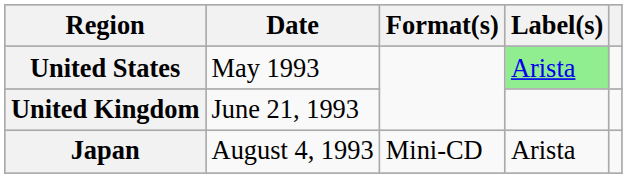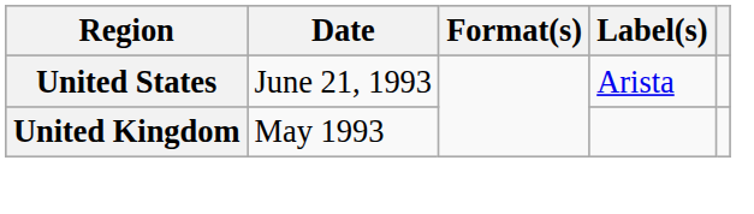United States | Date: May 1993 -> June 21, 1993
United States | Label(s): lightgreen background -> no background
United Kingdom | Date: June 21, 1993 -> May 1993
- row: Japan | August 4, 1993 | Mini-CD | Arista
